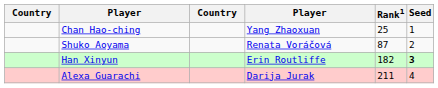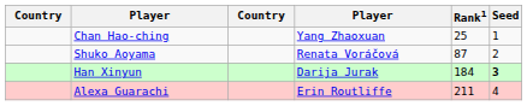Han Xinyun | column 4: Erin Routliffe -> Darija Jurak
Han Xinyun | Rank1: 182 -> 184
Alexa Guarachi | column 4: Darija Jurak -> Erin Routliffe
